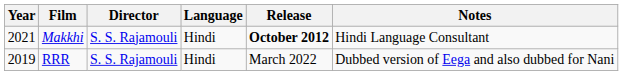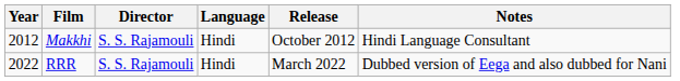Makkhi | Year: 2021 -> 2012
Makkhi | Release: bold -> normal
RRR | Year: 2019 -> 2022
